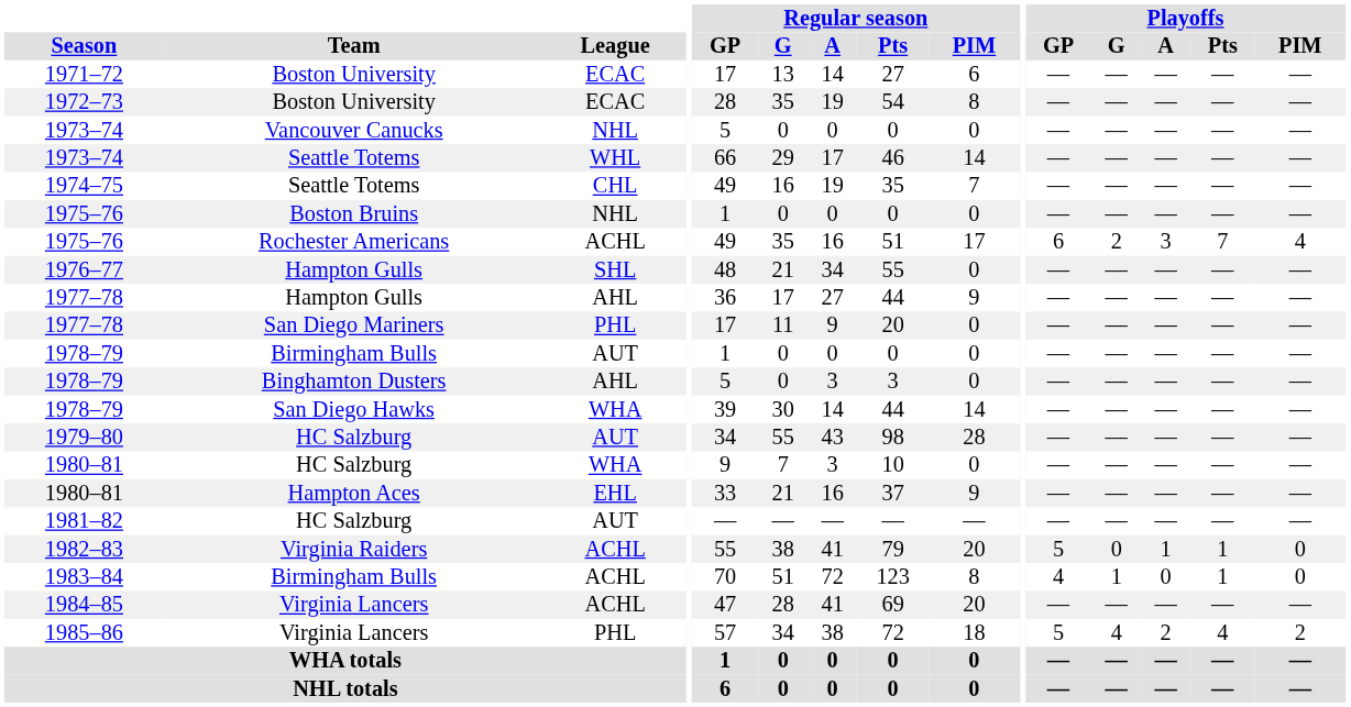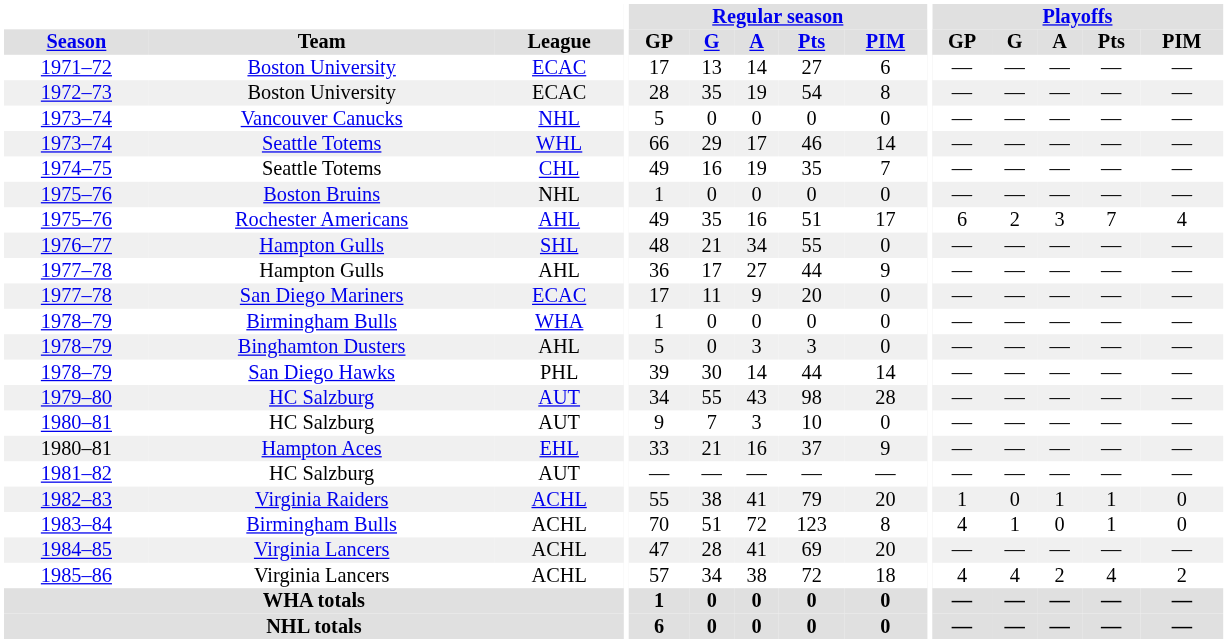1975–76 / Rochester Americans | League: ACHL -> AHL
1977–78 / San Diego Mariners | League: PHL -> ECAC
1978–79 / Birmingham Bulls | League: AUT -> WHA
1978–79 / San Diego Hawks | League: WHA -> PHL
1980–81 / HC Salzburg | League: WHA -> AUT
1982–83 | Playoffs / GP: 5 -> 1
1985–86 | League: PHL -> ACHL
1985–86 | Playoffs / GP: 5 -> 4
